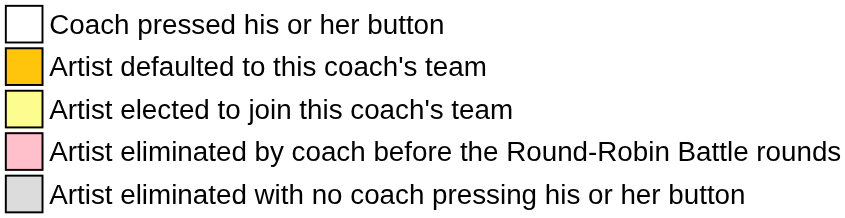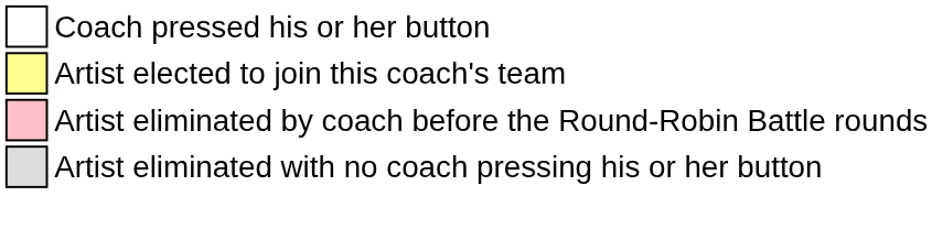- row: Artist defaulted to this coach's team
